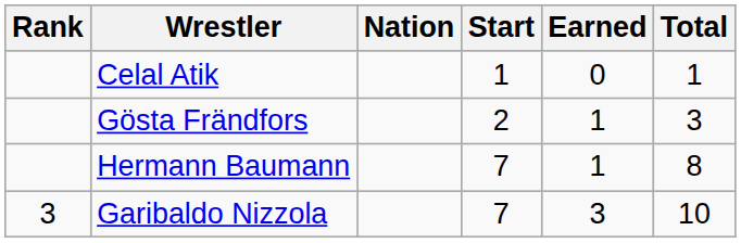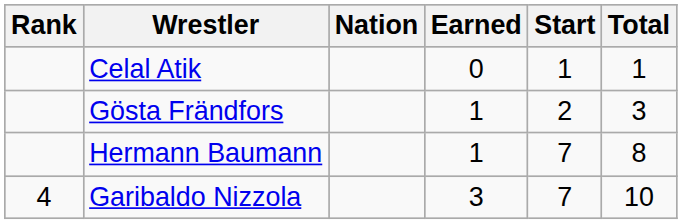columns swapped: Start <-> Earned
Garibaldo Nizzola | Rank: 3 -> 4
